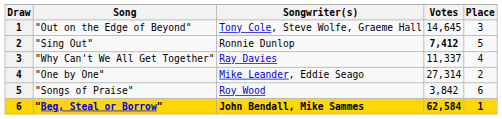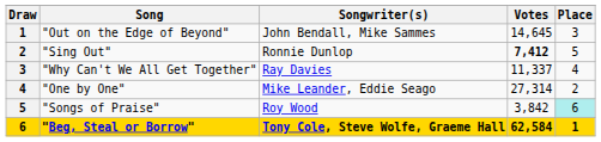"Out on the Edge of Beyond" | Songwriter(s): Tony Cole, Steve Wolfe, Graeme Hall -> John Bendall, Mike Sammes
"Songs of Praise" | Place: no background -> paleturquoise background
"Beg, Steal or Borrow" | Songwriter(s): John Bendall, Mike Sammes -> Tony Cole, Steve Wolfe, Graeme Hall
